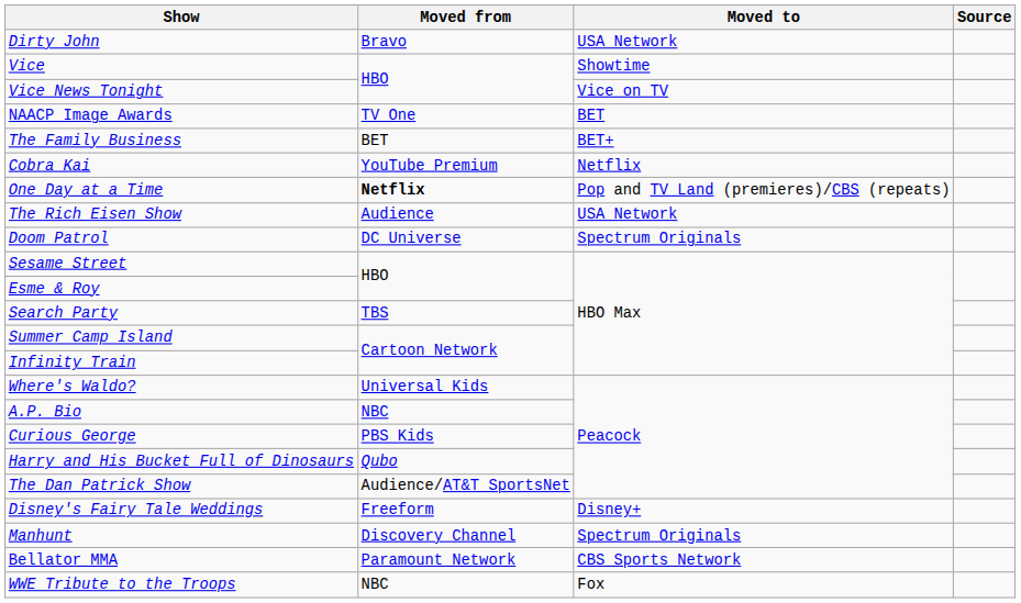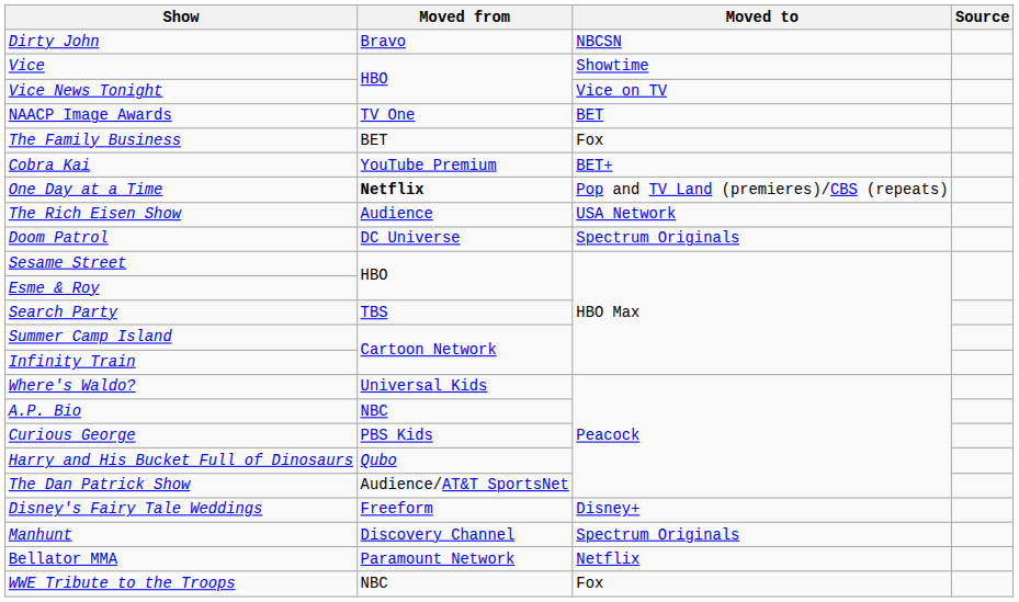Dirty John | Moved to: USA Network -> NBCSN
The Family Business | Moved to: BET+ -> Fox
Cobra Kai | Moved to: Netflix -> BET+
Bellator MMA | Moved to: CBS Sports Network -> Netflix
